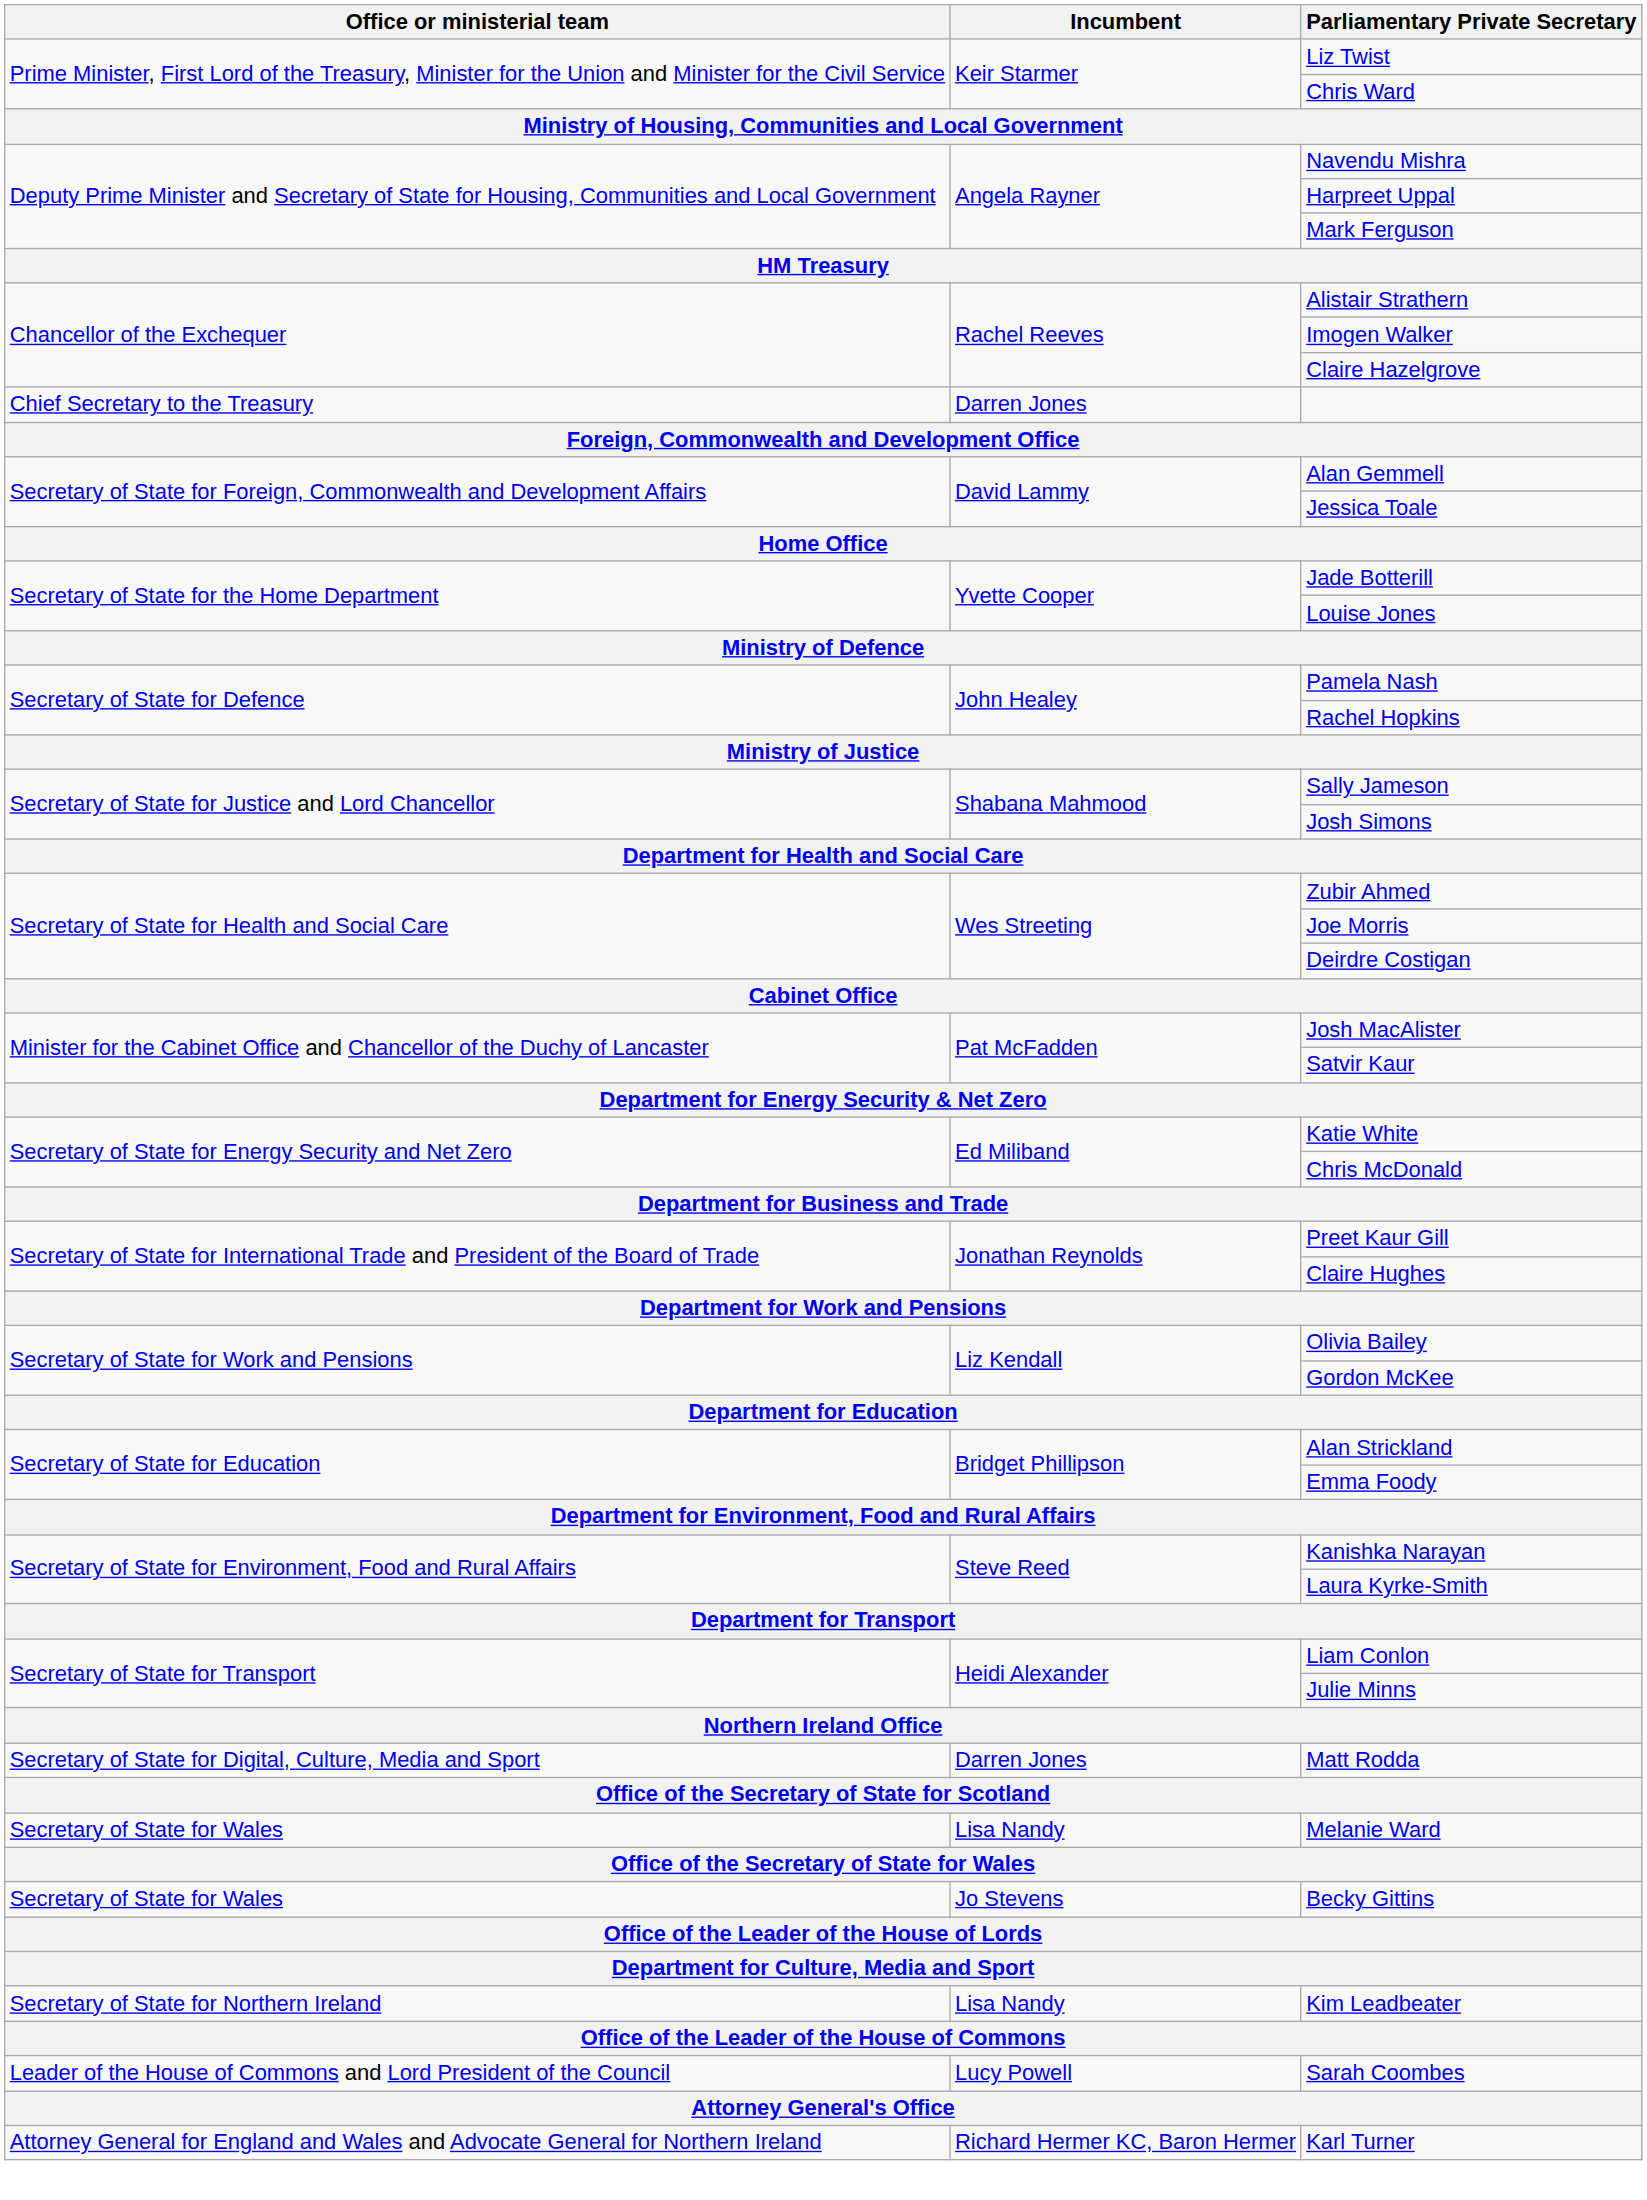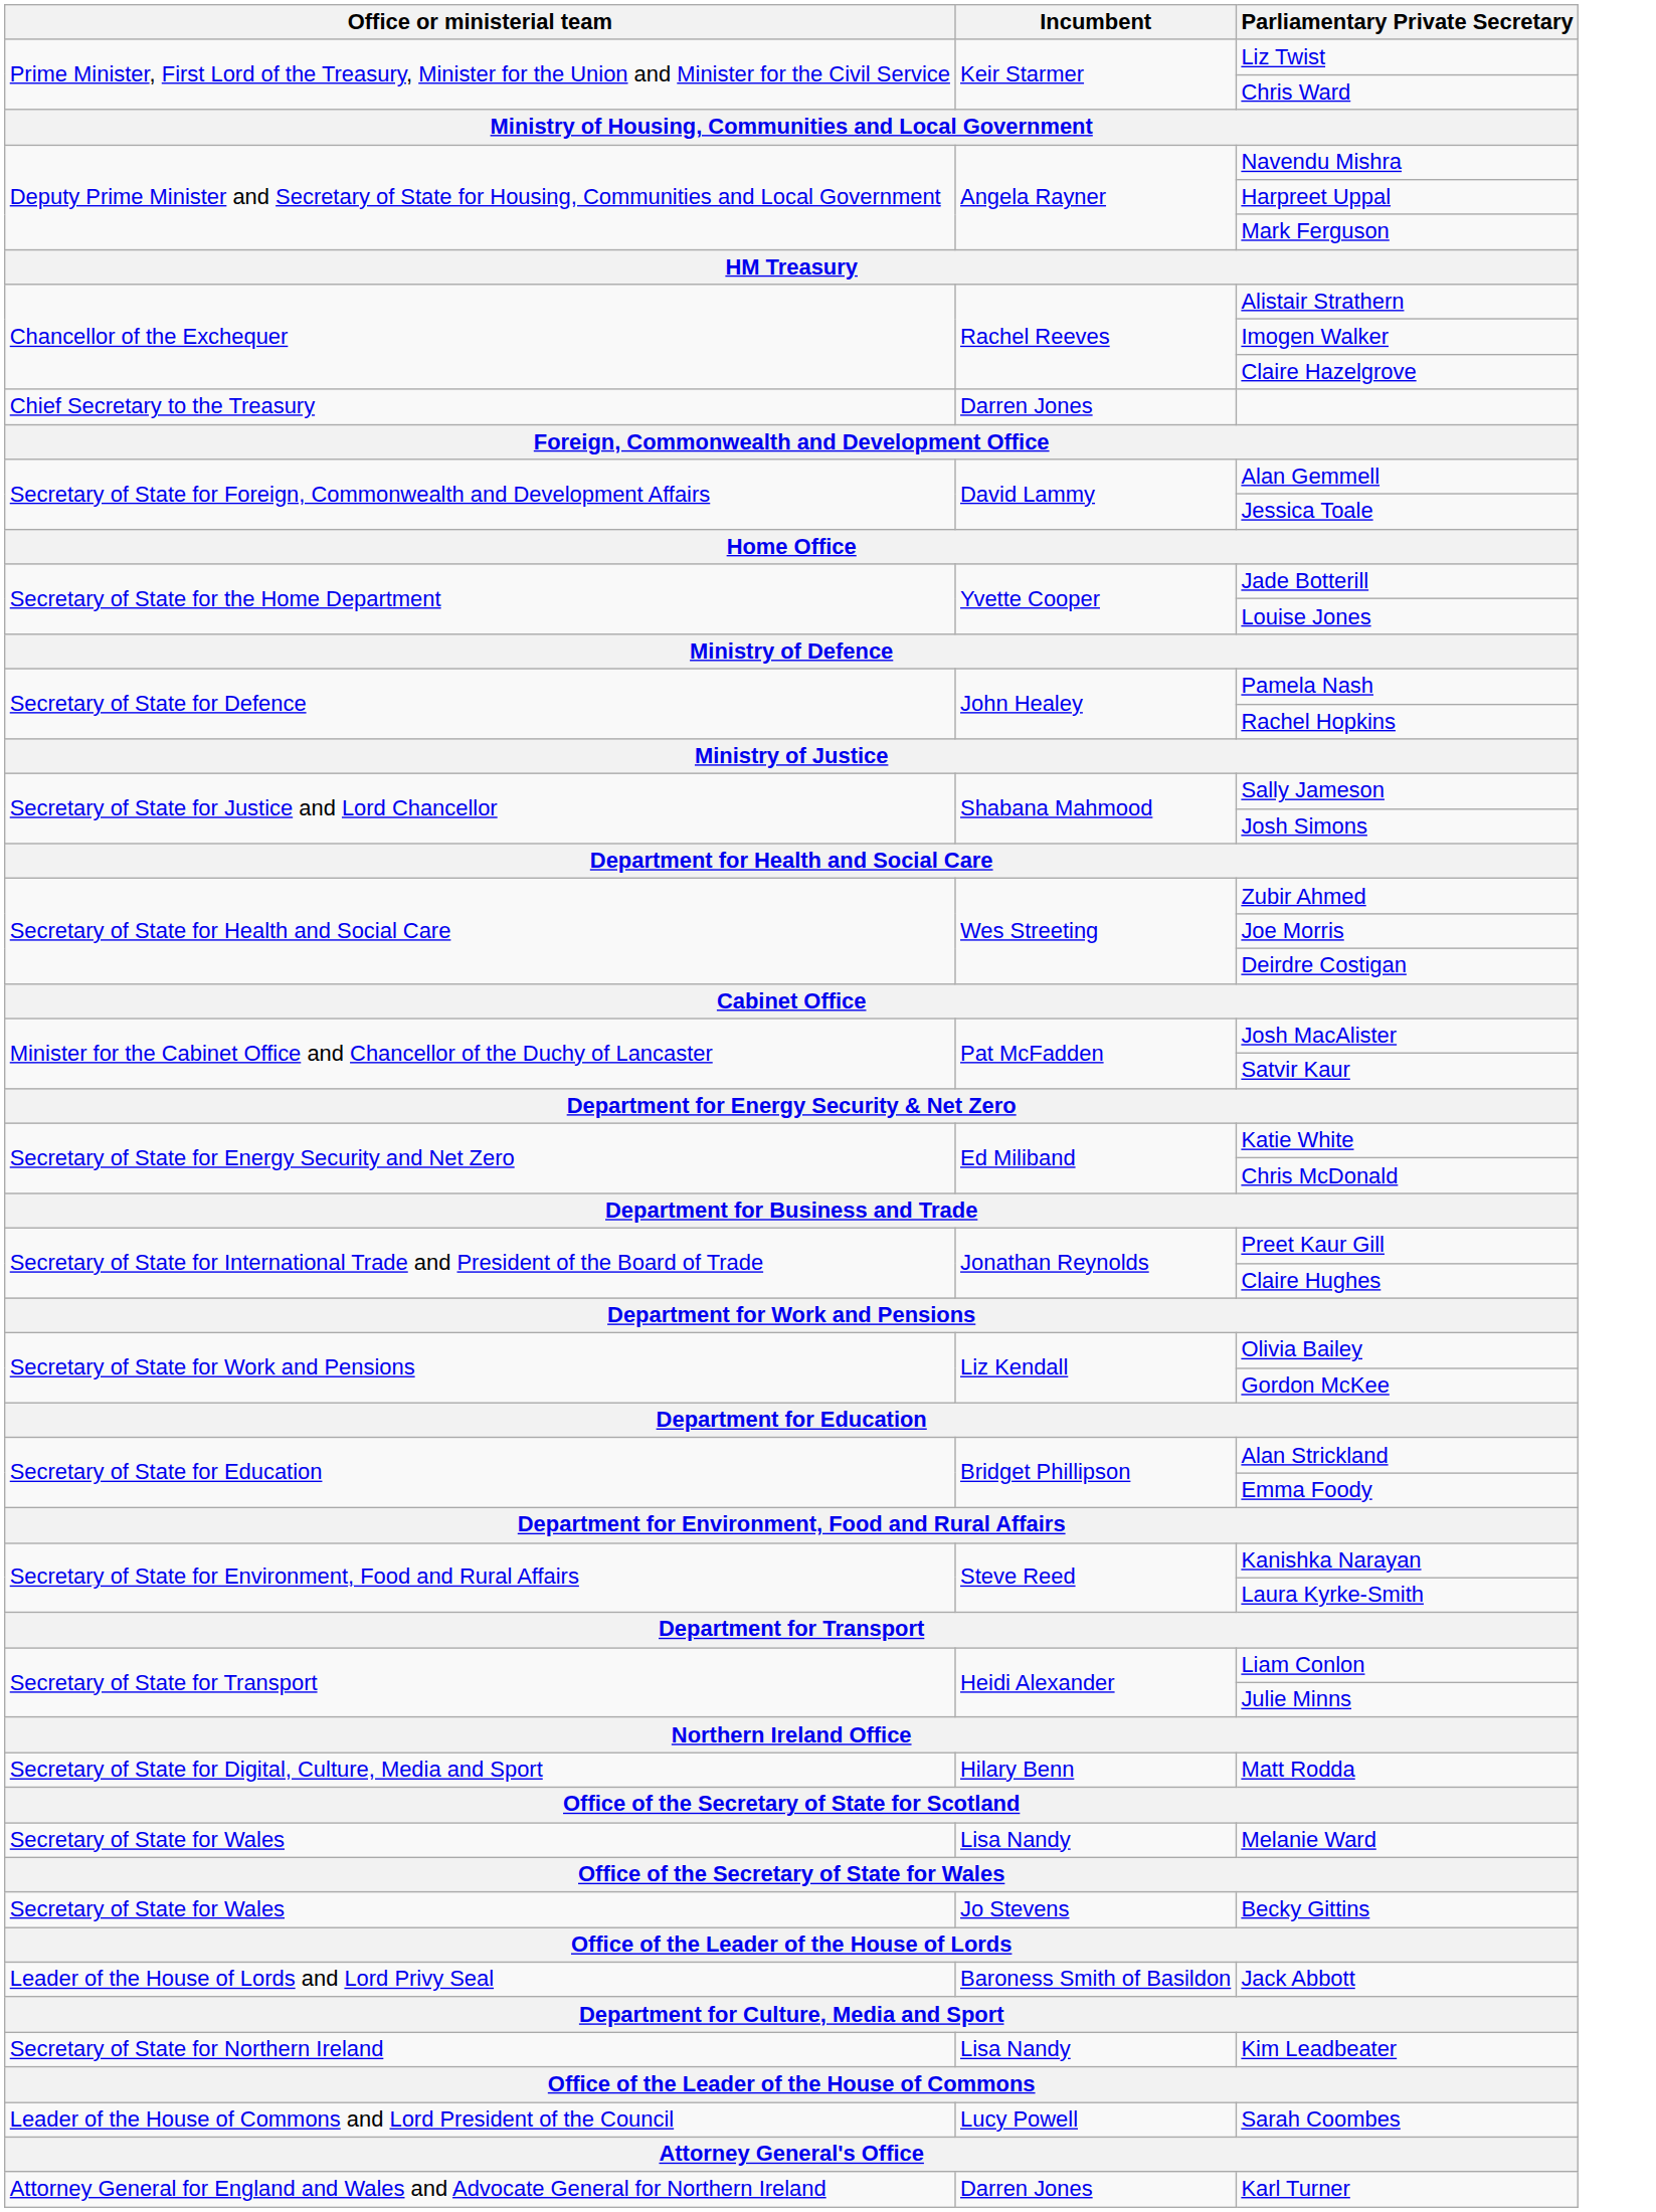Matt Rodda | Incumbent: Darren Jones -> Hilary Benn
+ row: Leader of the House of Lords and Lord Privy Seal | Baroness Smith of Basildon | Jack Abbott
Karl Turner | Incumbent: Richard Hermer KC, Baron Hermer -> Darren Jones
